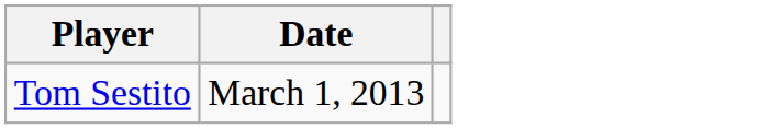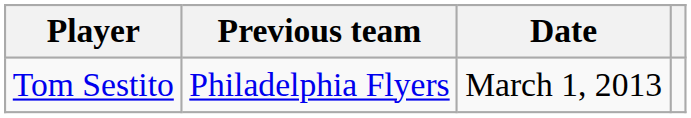+ column: Previous team | Philadelphia Flyers
